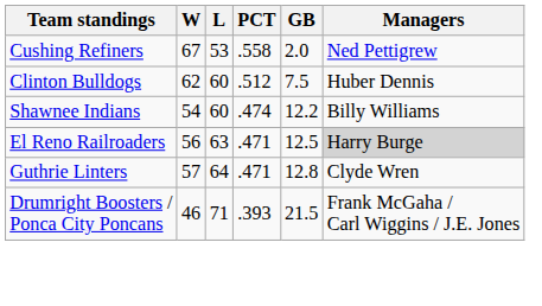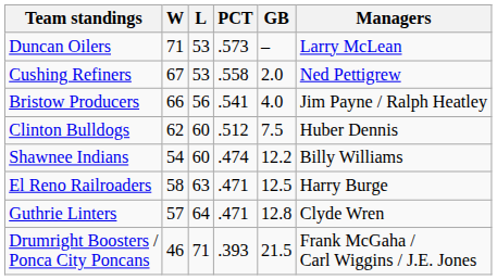+ row: Duncan Oilers | 71 | 53 | .573 | – | Larry McLean
+ row: Bristow Producers | 66 | 56 | .541 | 4.0 | Jim Payne / Ralph Heatley
El Reno Railroaders | W: 56 -> 58
El Reno Railroaders | Managers: lightgrey background -> no background
